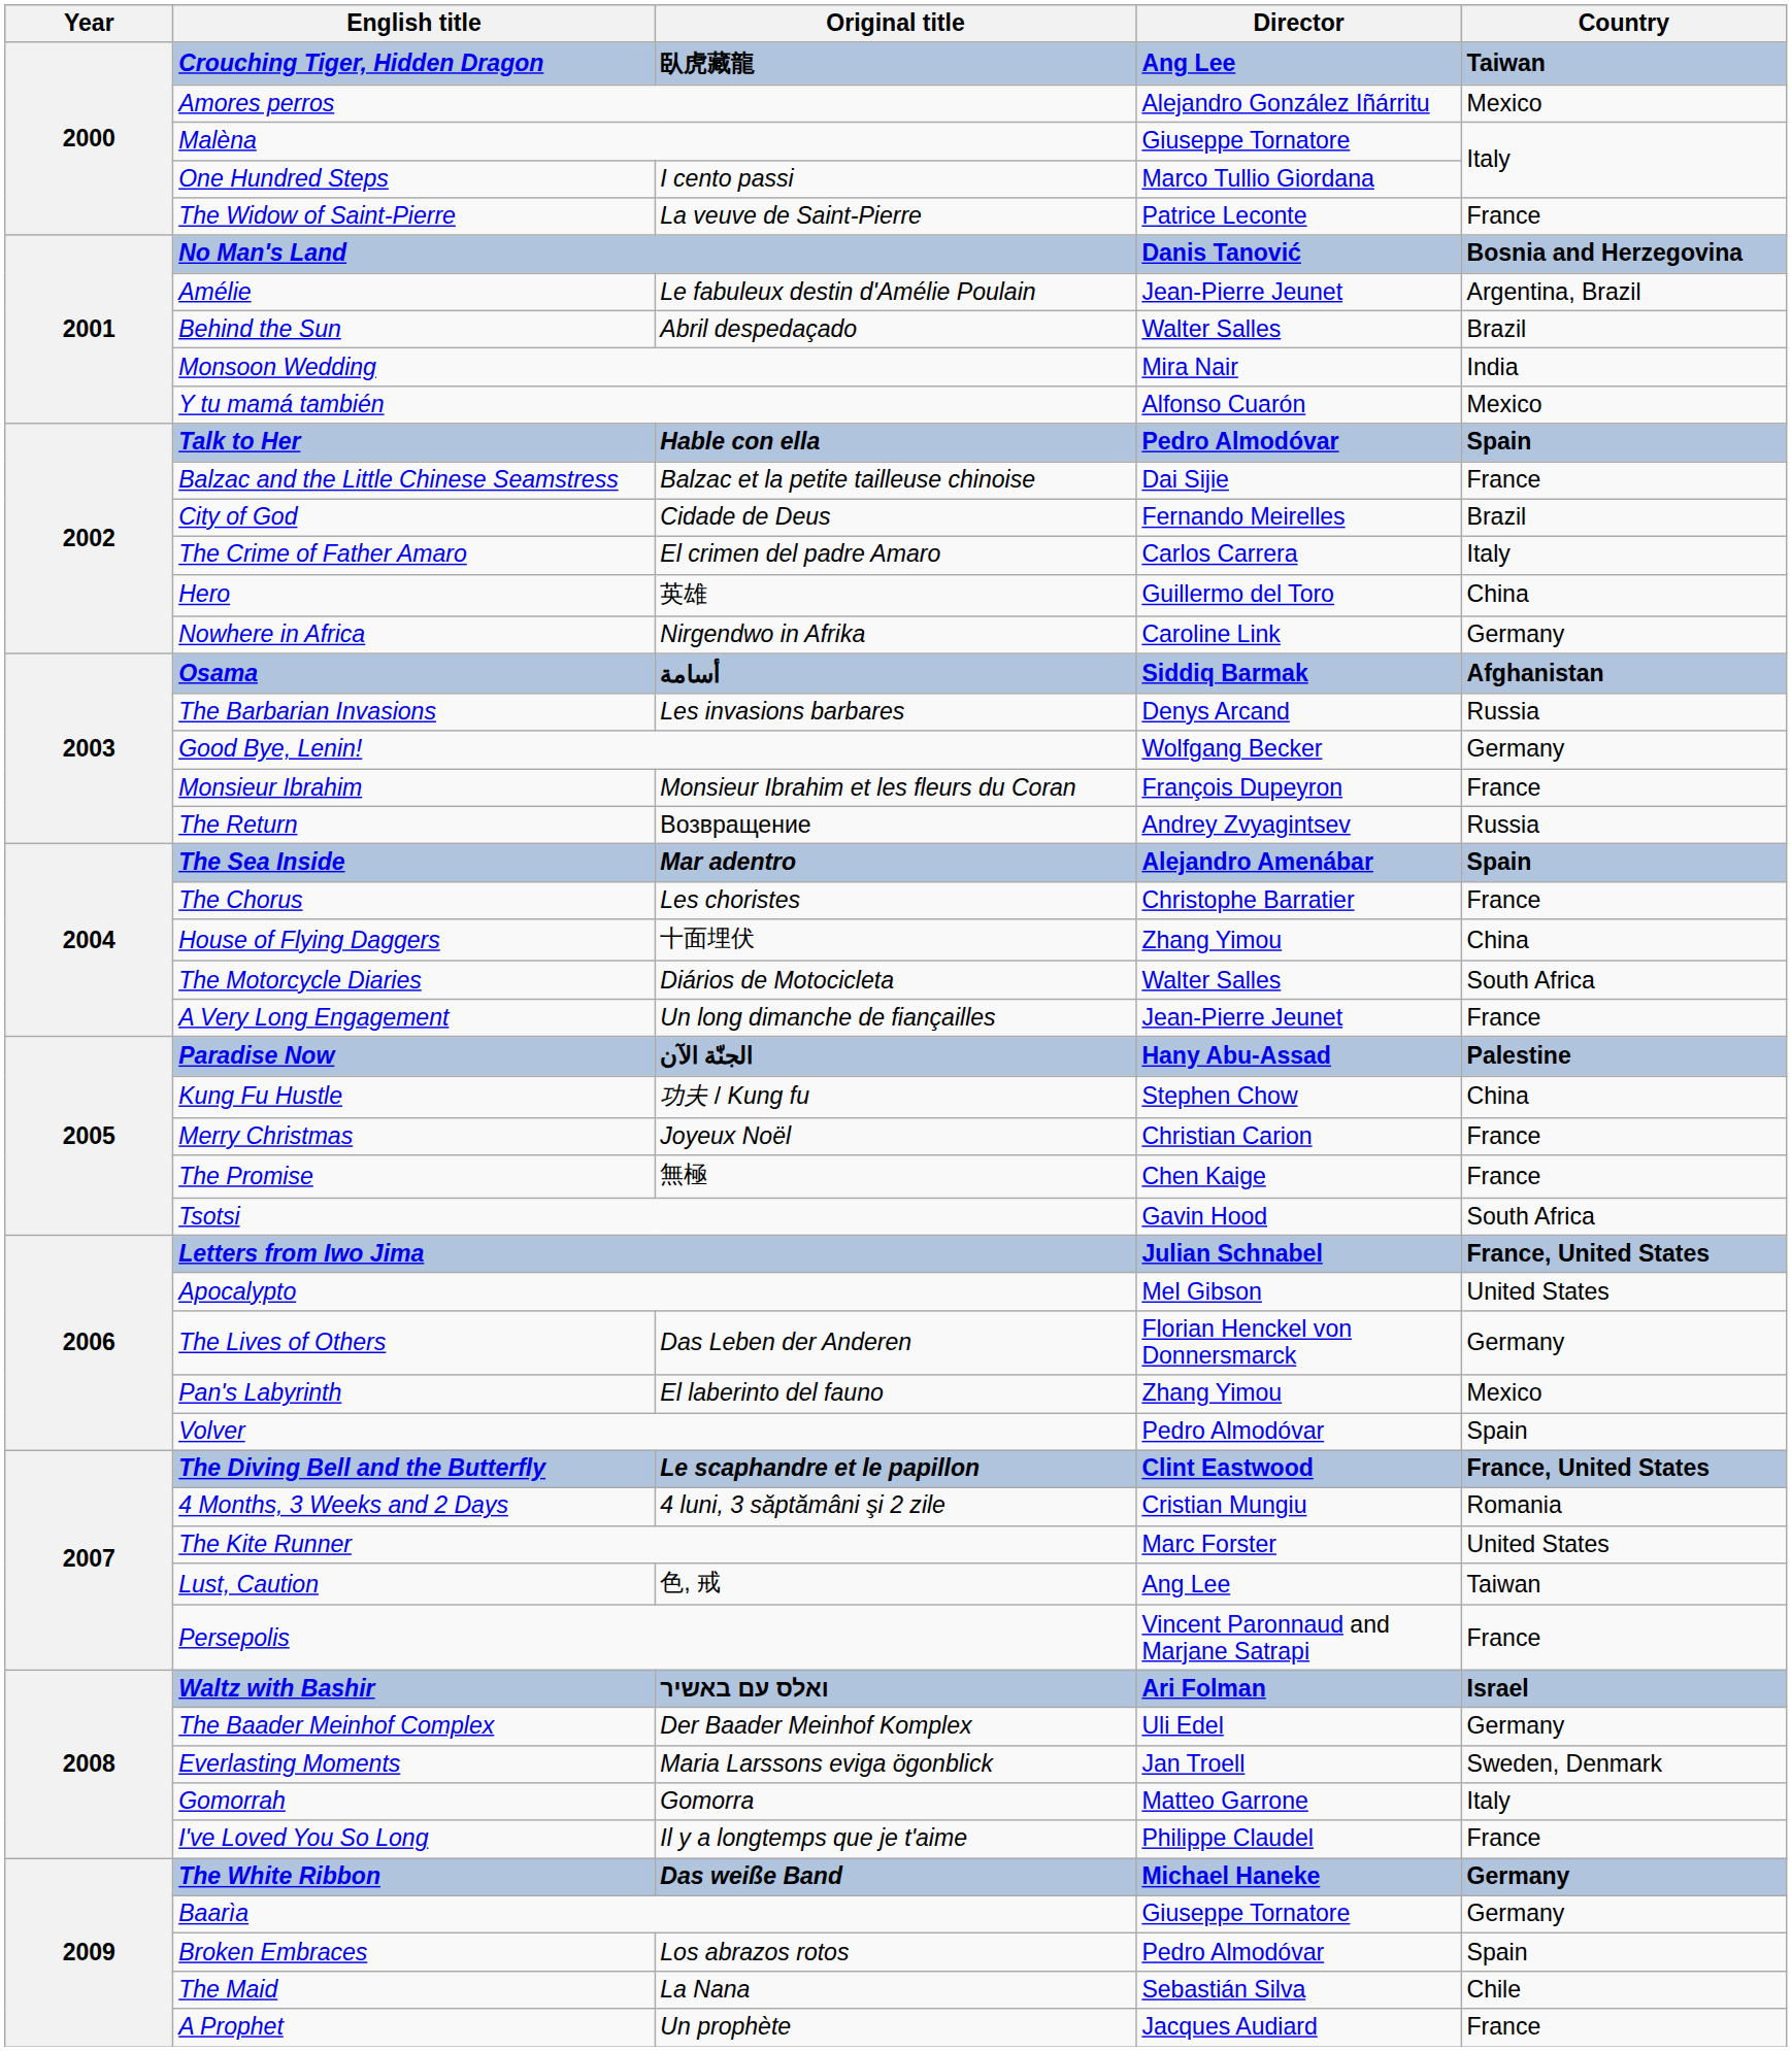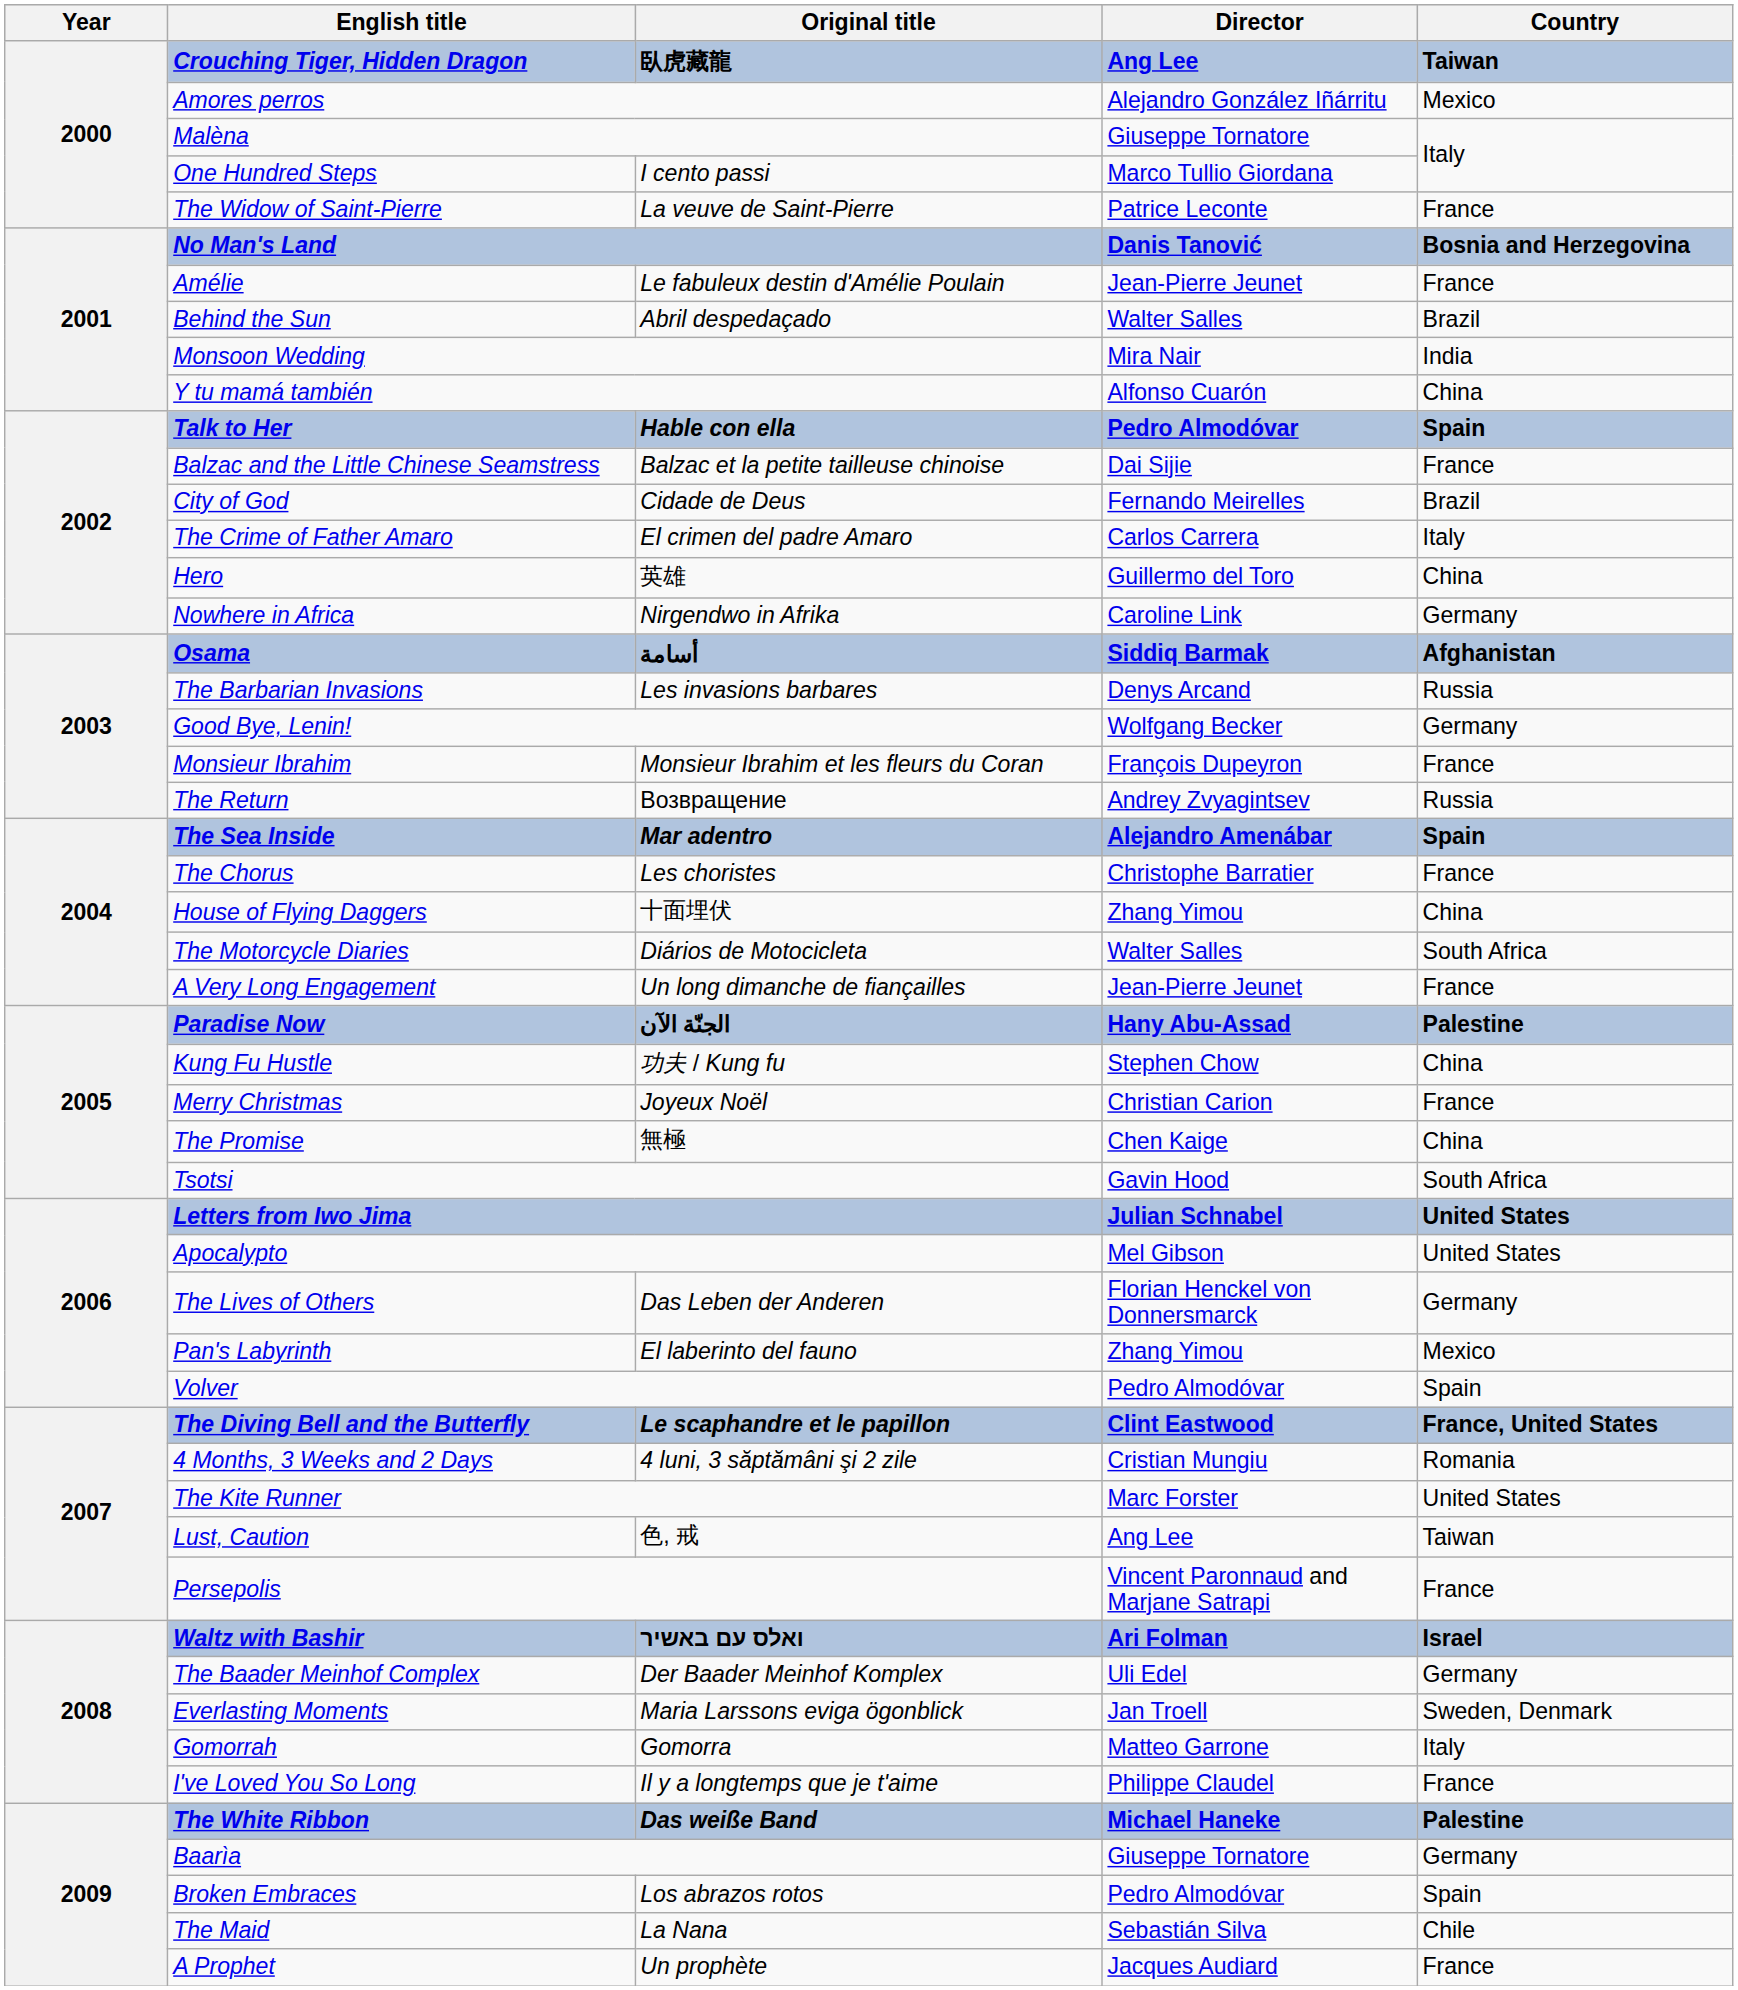Amélie | Country: Argentina, Brazil -> France
Y tu mamá también | Country: Mexico -> China
The Promise | Country: France -> China
Letters from Iwo Jima | Country: France, United States -> United States
The White Ribbon | Country: Germany -> Palestine
